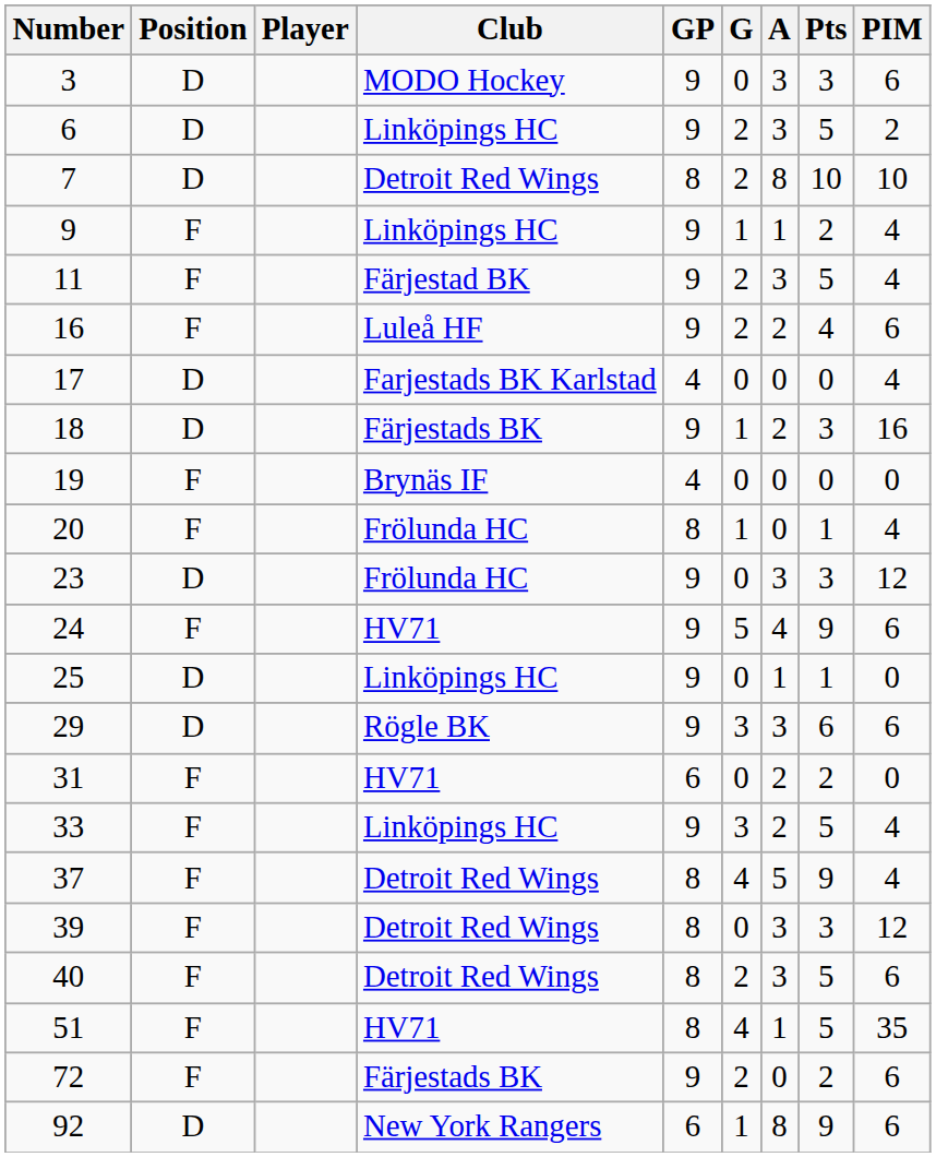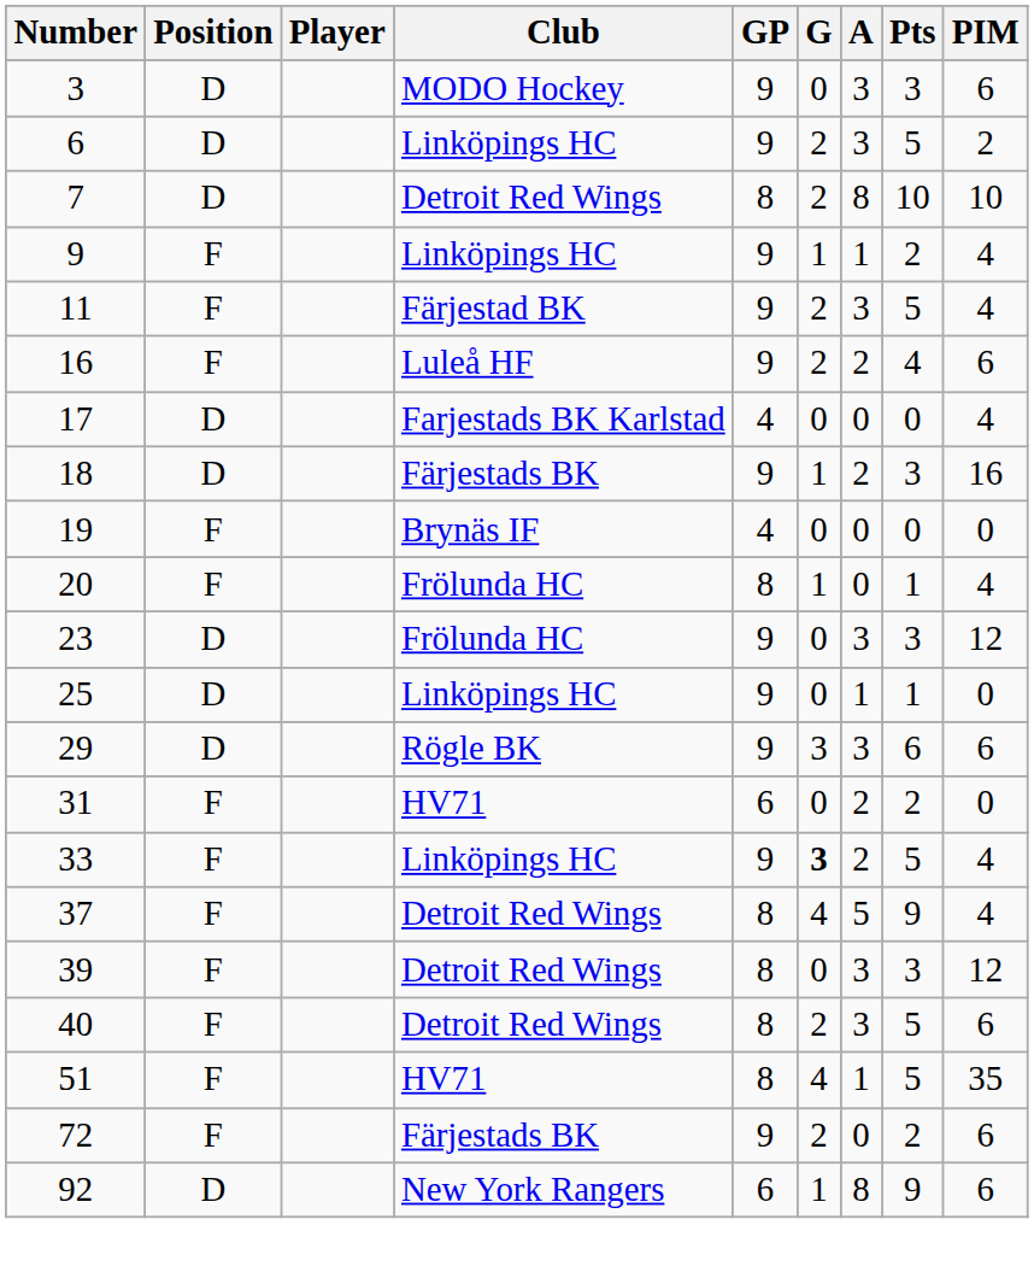- row: 24 | F | HV71 | 9 | 5 | 4 | 9 | 6
33 | G: normal -> bold
